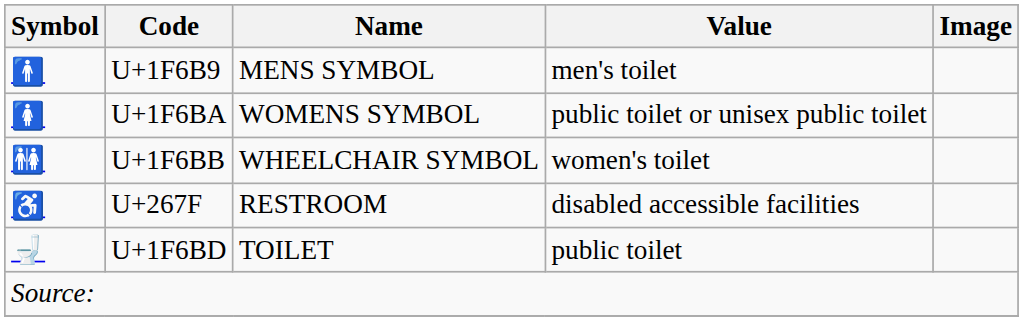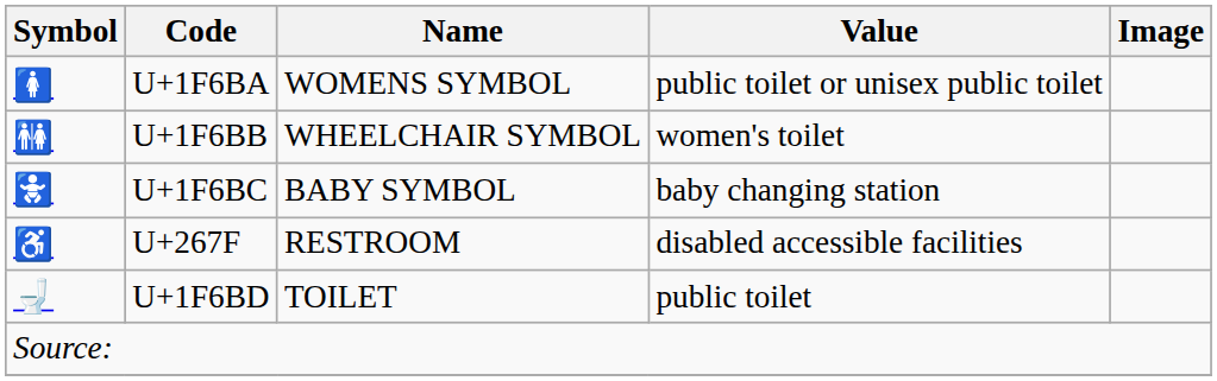- row: 🚹 | U+1F6B9 | MENS SYMBOL | men's toilet
+ row: 🚼 | U+1F6BC | BABY SYMBOL | baby changing station
